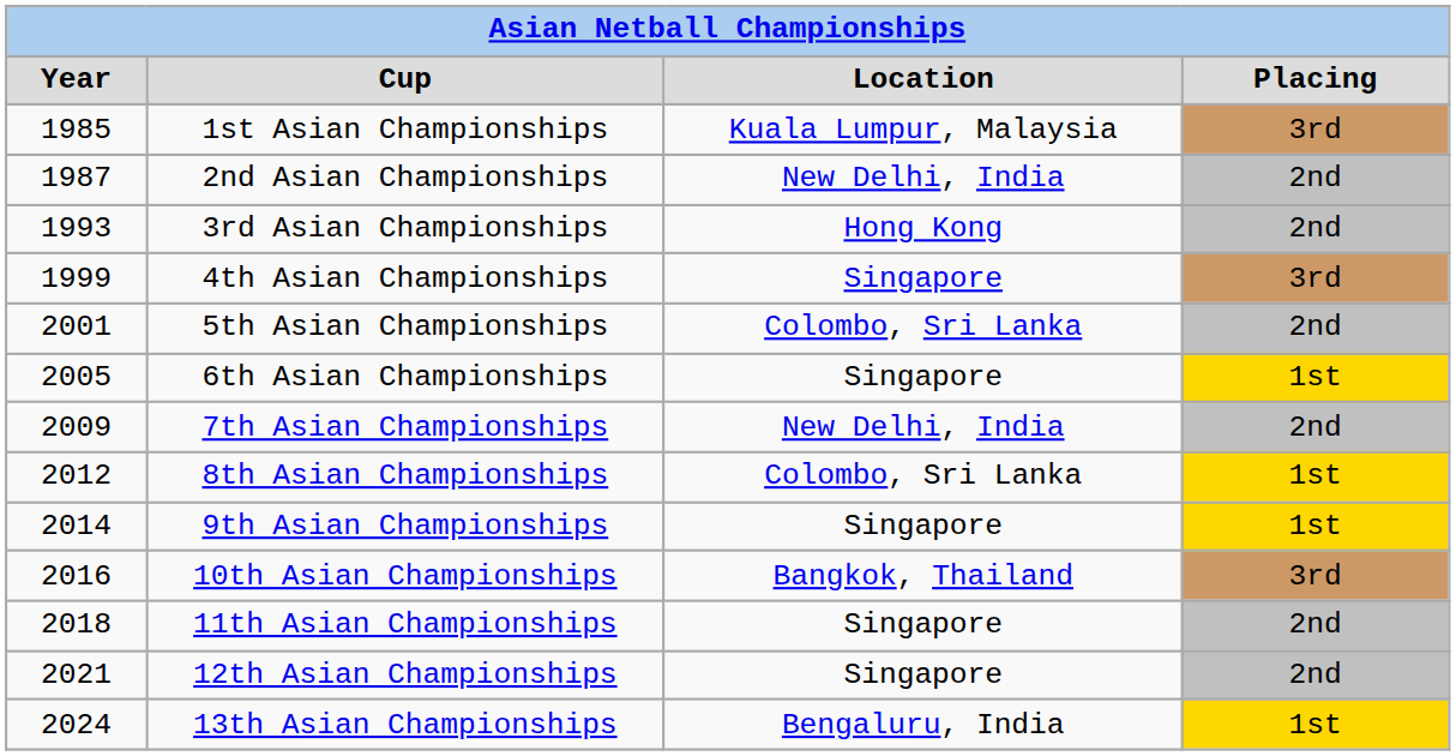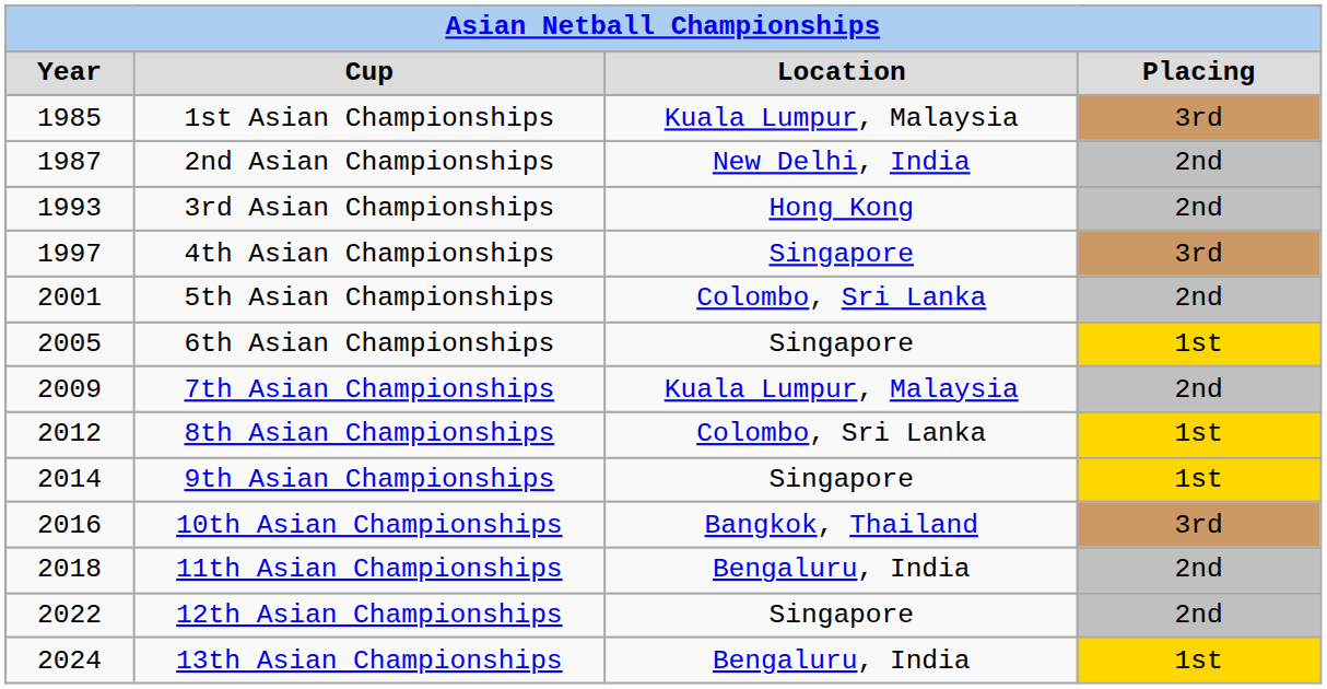4th Asian Championships | Year: 1999 -> 1997
7th Asian Championships | Location: New Delhi, India -> Kuala Lumpur, Malaysia
11th Asian Championships | Location: Singapore -> Bengaluru, India
12th Asian Championships | Year: 2021 -> 2022
